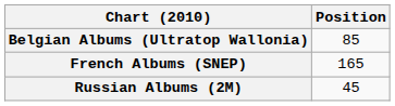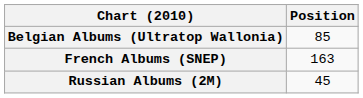French Albums (SNEP) | Position: 165 -> 163
